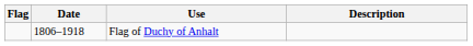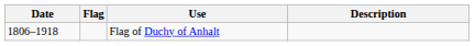columns swapped: Flag <-> Date
